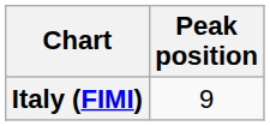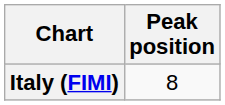Italy (FIMI) | Peak position: 9 -> 8
